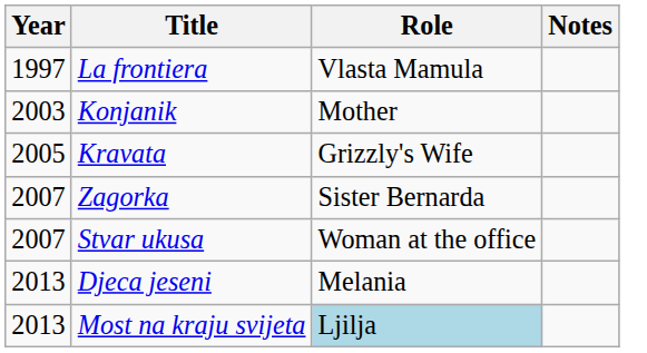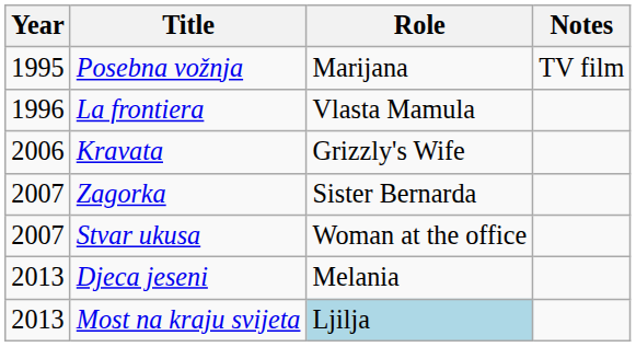+ row: 1995 | Posebna vožnja | Marijana | TV film
La frontiera | Year: 1997 -> 1996
- row: 2003 | Konjanik | Mother
Kravata | Year: 2005 -> 2006
